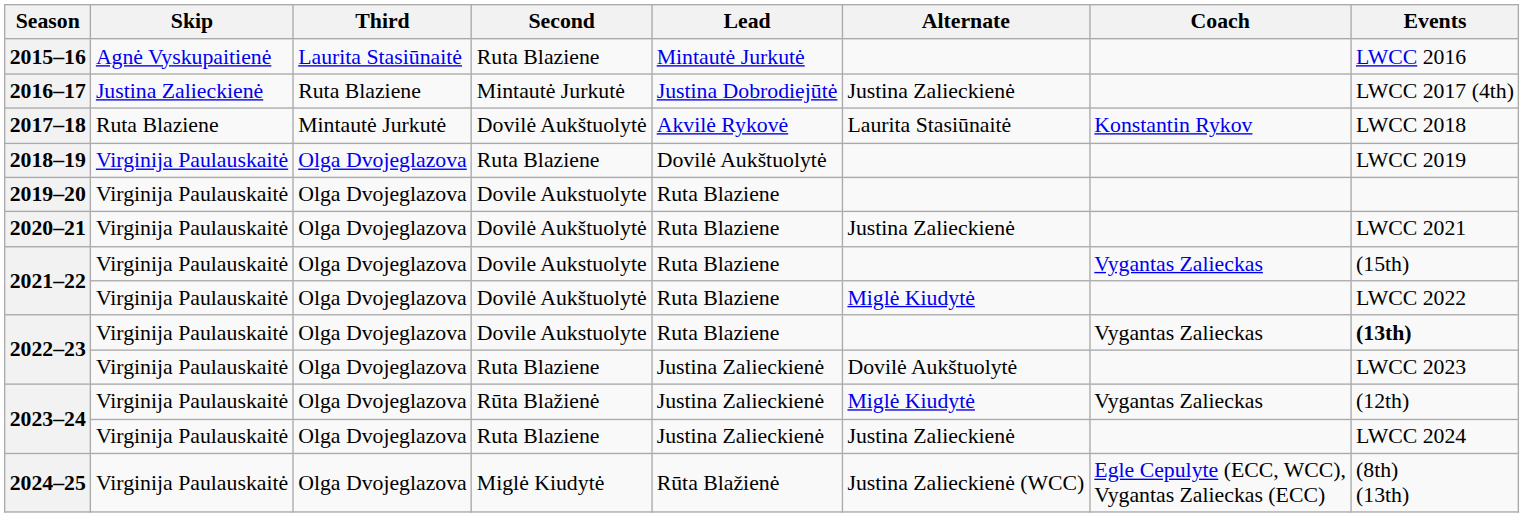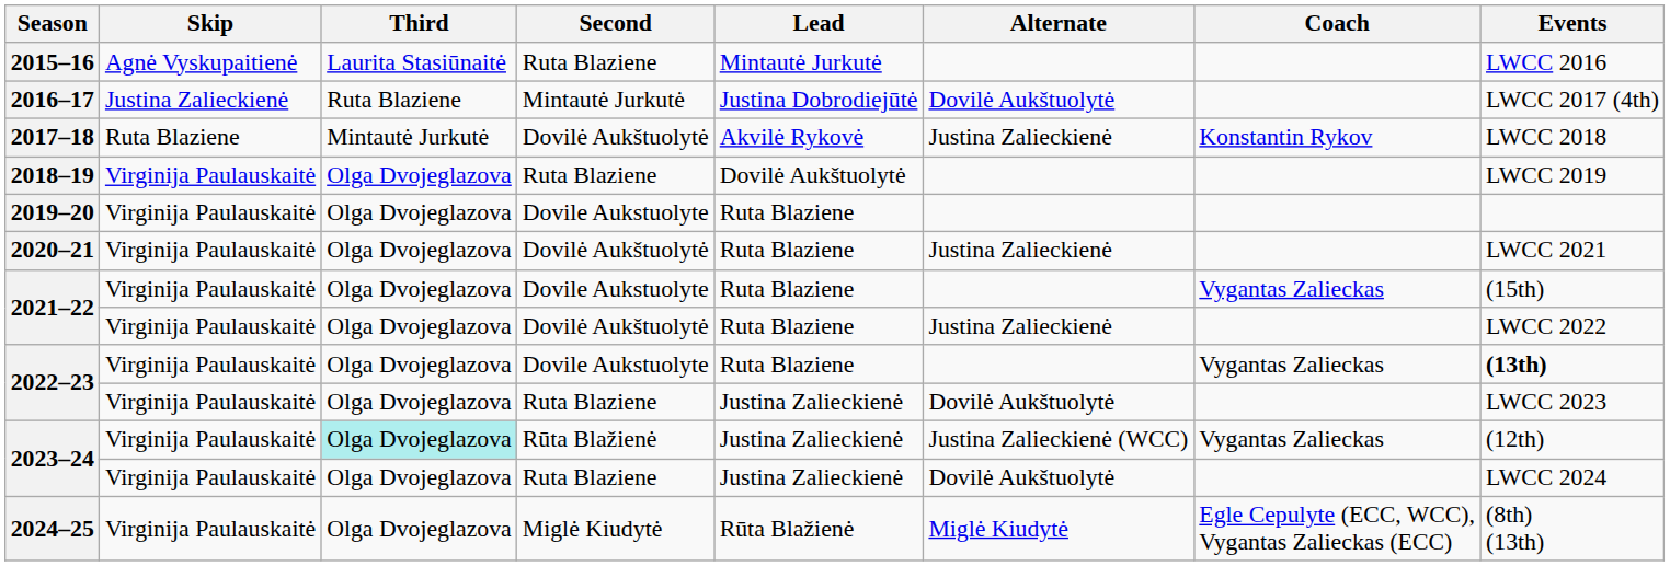2016–17 | Alternate: Justina Zalieckienė -> Dovilė Aukštuolytė
2017–18 | Alternate: Laurita Stasiūnaitė -> Justina Zalieckienė
2021–22 / Dovilė Aukštuolytė | Alternate: Miglė Kiudytė -> Justina Zalieckienė
2023–24 / Rūta Blažienė | Third: no background -> paleturquoise background
2023–24 / Rūta Blažienė | Alternate: Miglė Kiudytė -> Justina Zalieckienė (WCC)
2023–24 / Ruta Blaziene | Alternate: Justina Zalieckienė -> Dovilė Aukštuolytė
2024–25 | Alternate: Justina Zalieckienė (WCC) -> Miglė Kiudytė
